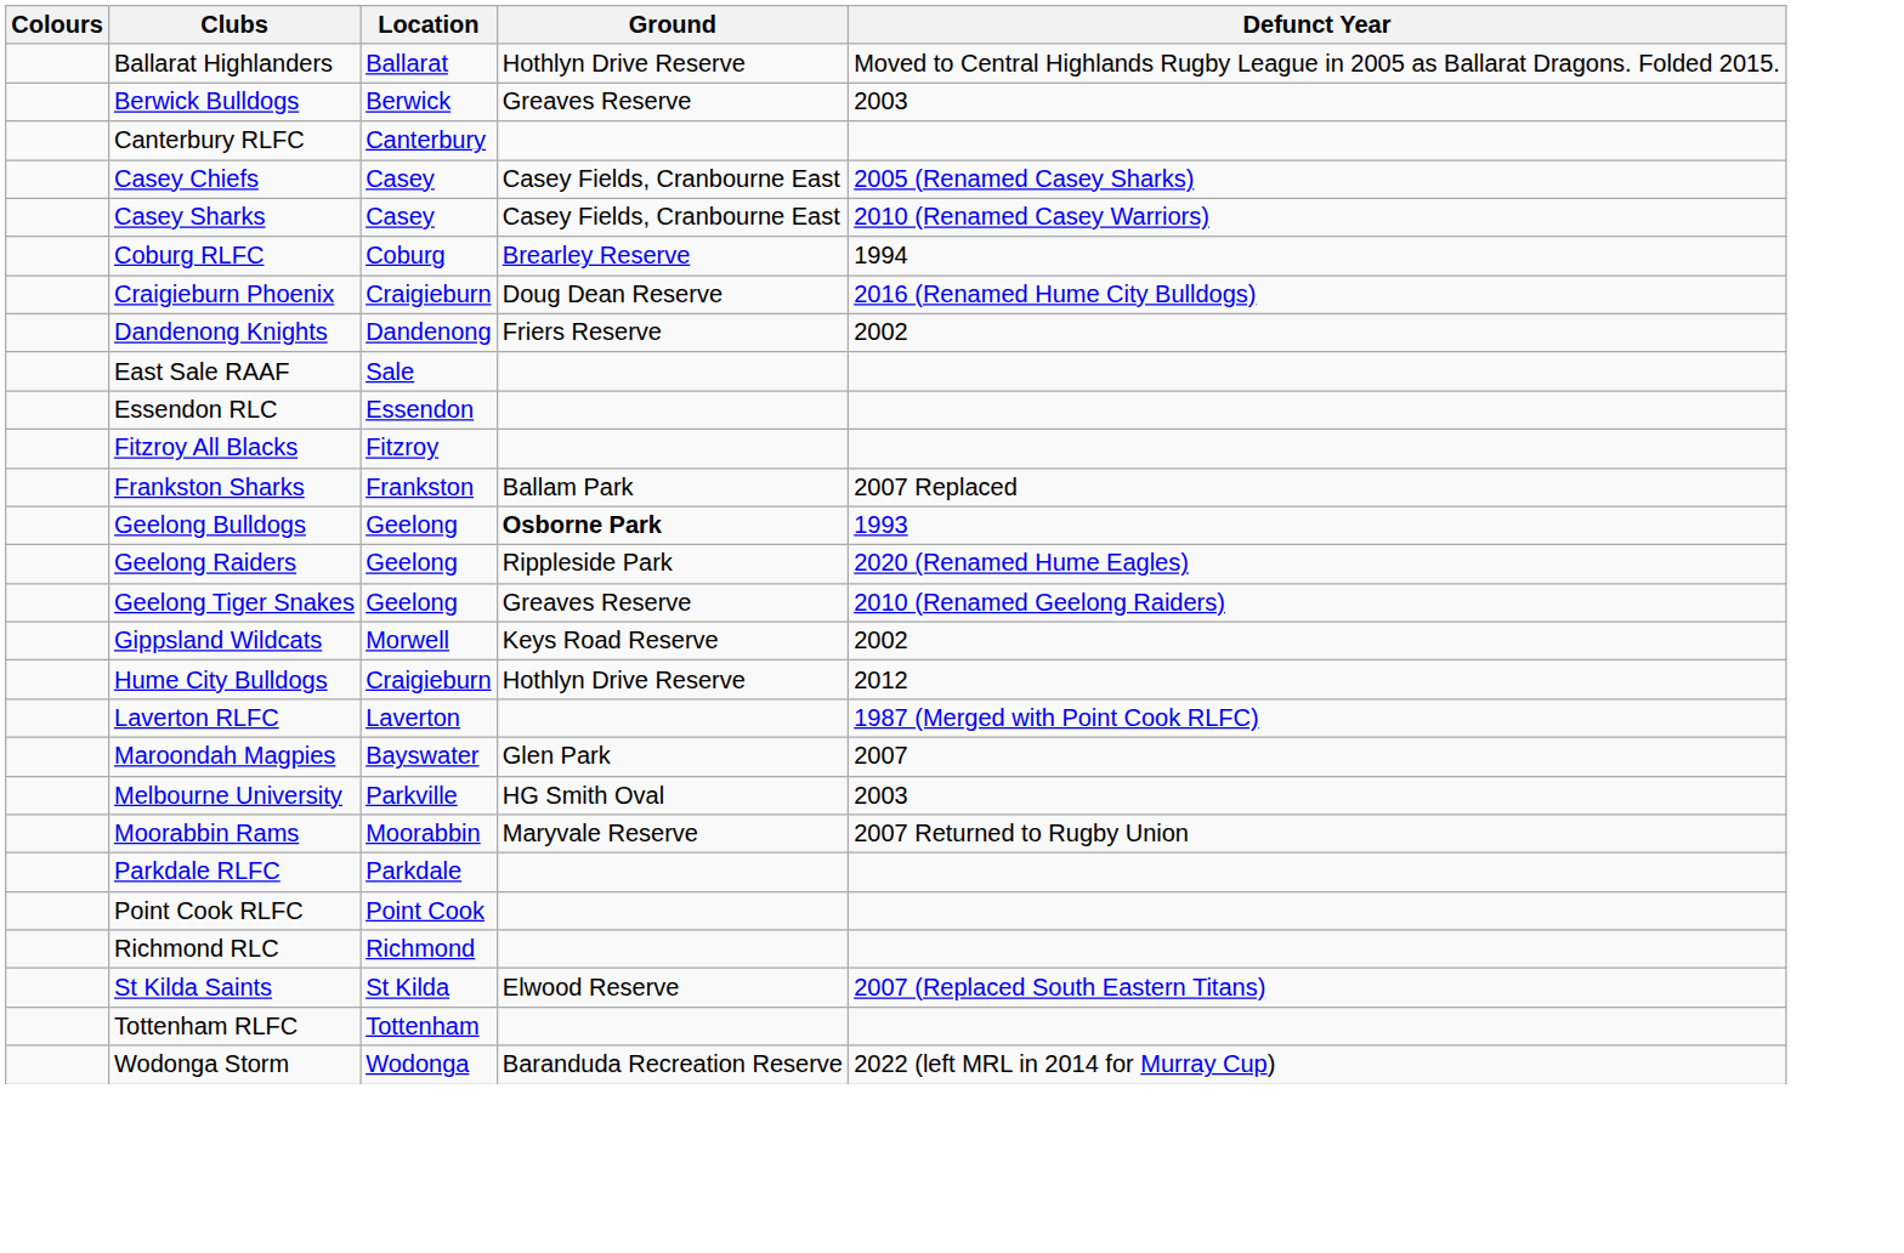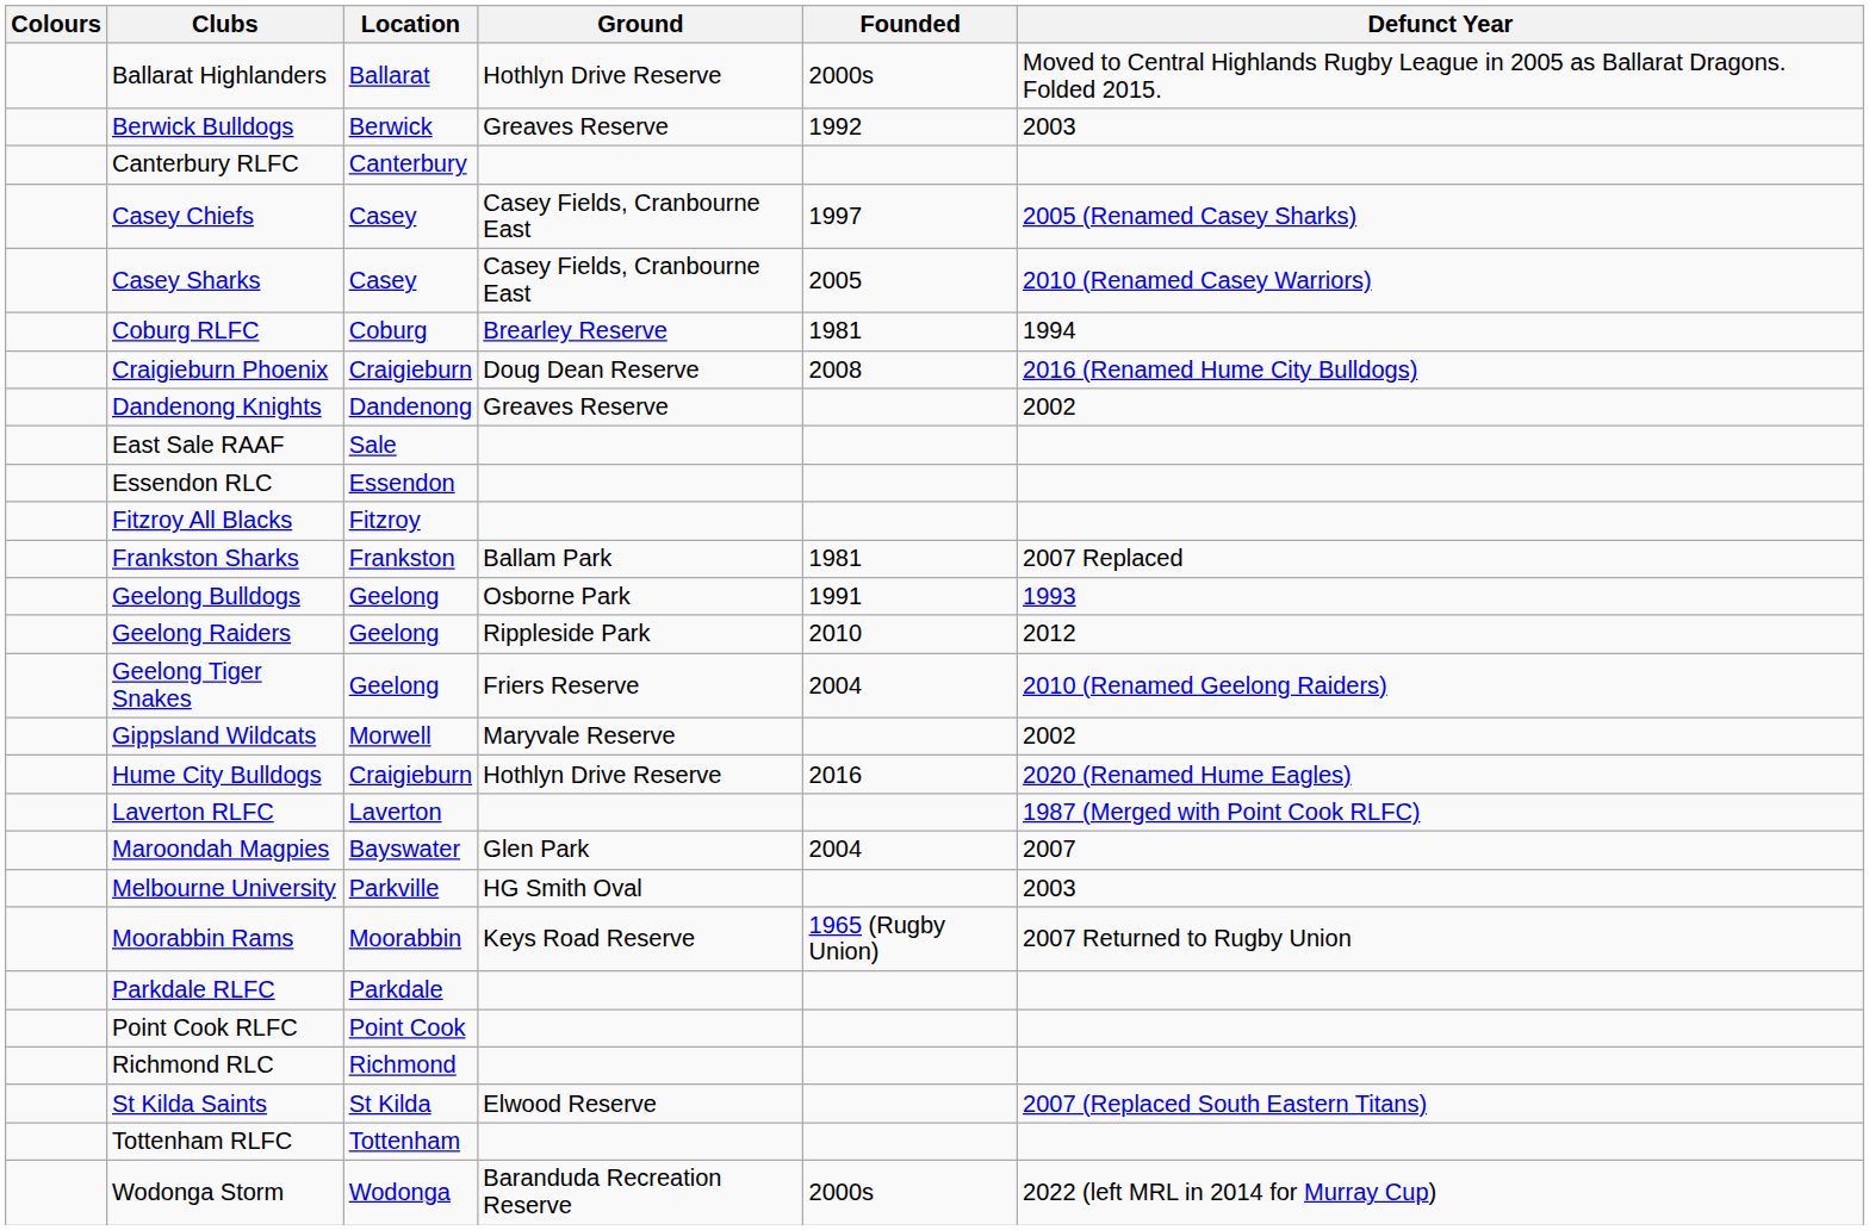+ column: Founded | 2000s | 1992 | 1997 | 2005 | 1981 | 2008 | 1981 | 1991 | 2010 | 2004 | 2016 | 2004 | 1965 (Rugby Union) | 2000s
Dandenong Knights | Ground: Friers Reserve -> Greaves Reserve
Geelong Bulldogs | Ground: bold -> normal
Geelong Raiders | Defunct Year: 2020 (Renamed Hume Eagles) -> 2012
Geelong Tiger Snakes | Ground: Greaves Reserve -> Friers Reserve
Gippsland Wildcats | Ground: Keys Road Reserve -> Maryvale Reserve
Hume City Bulldogs | Defunct Year: 2012 -> 2020 (Renamed Hume Eagles)
Moorabbin Rams | Ground: Maryvale Reserve -> Keys Road Reserve
